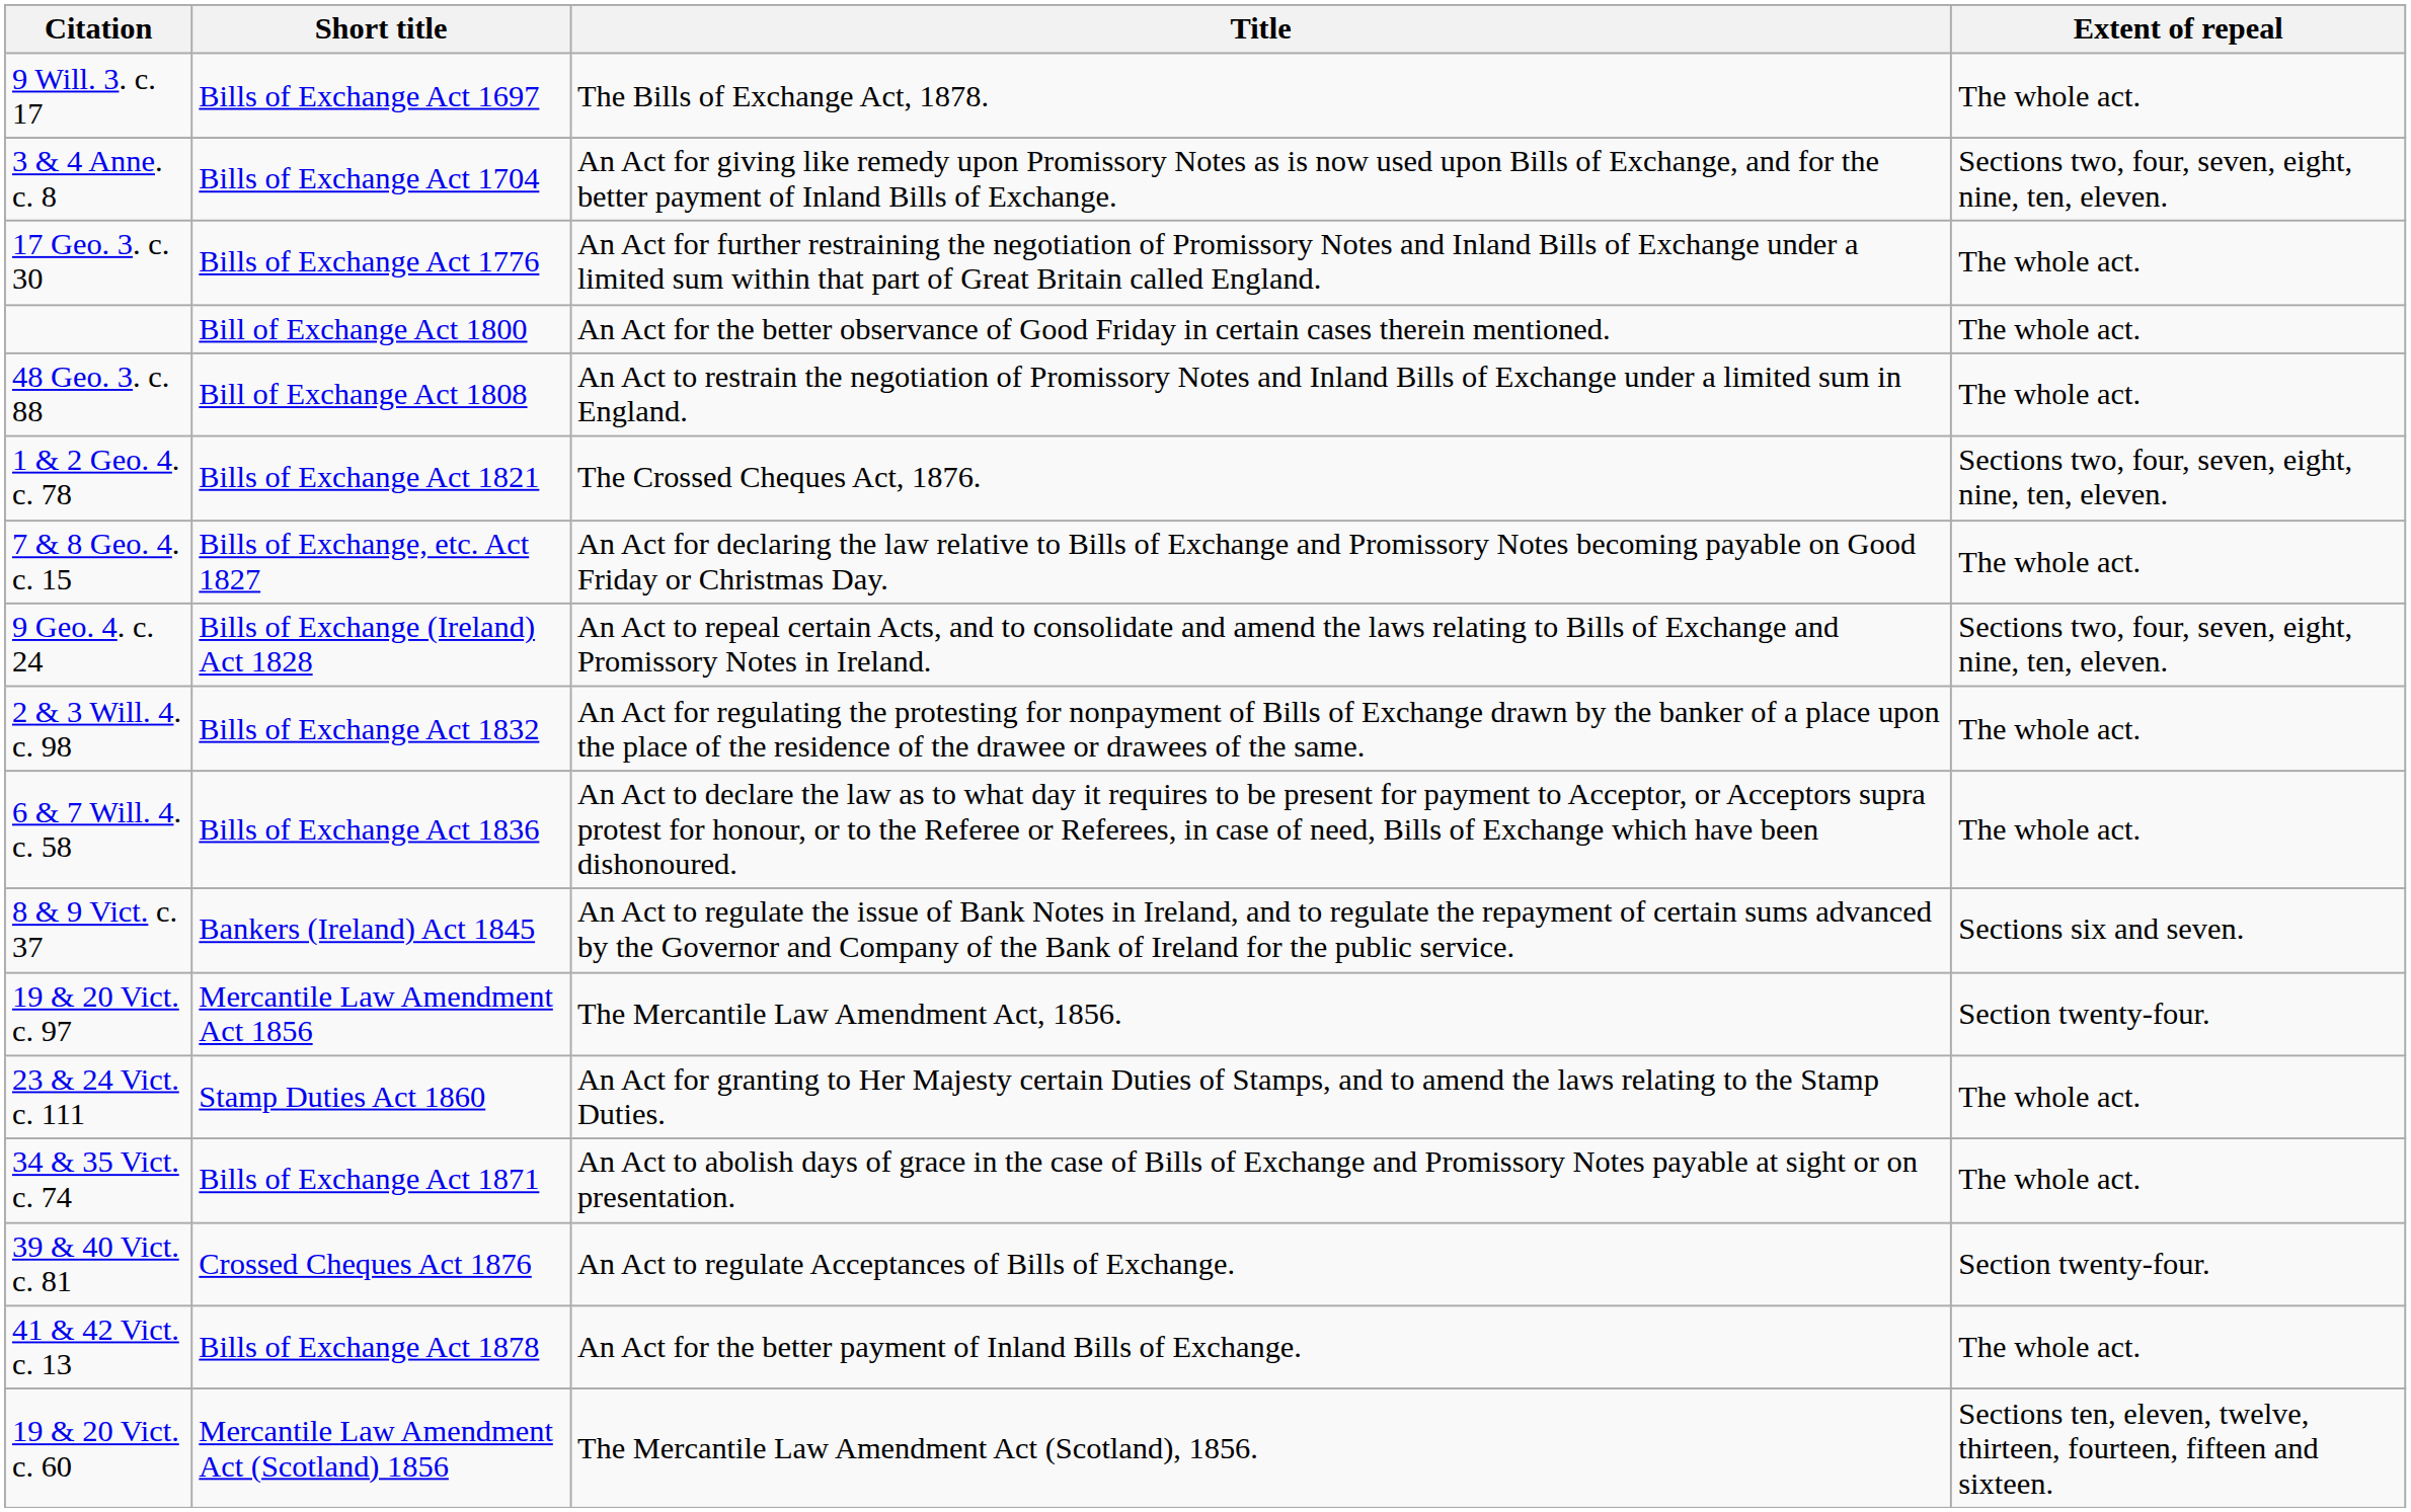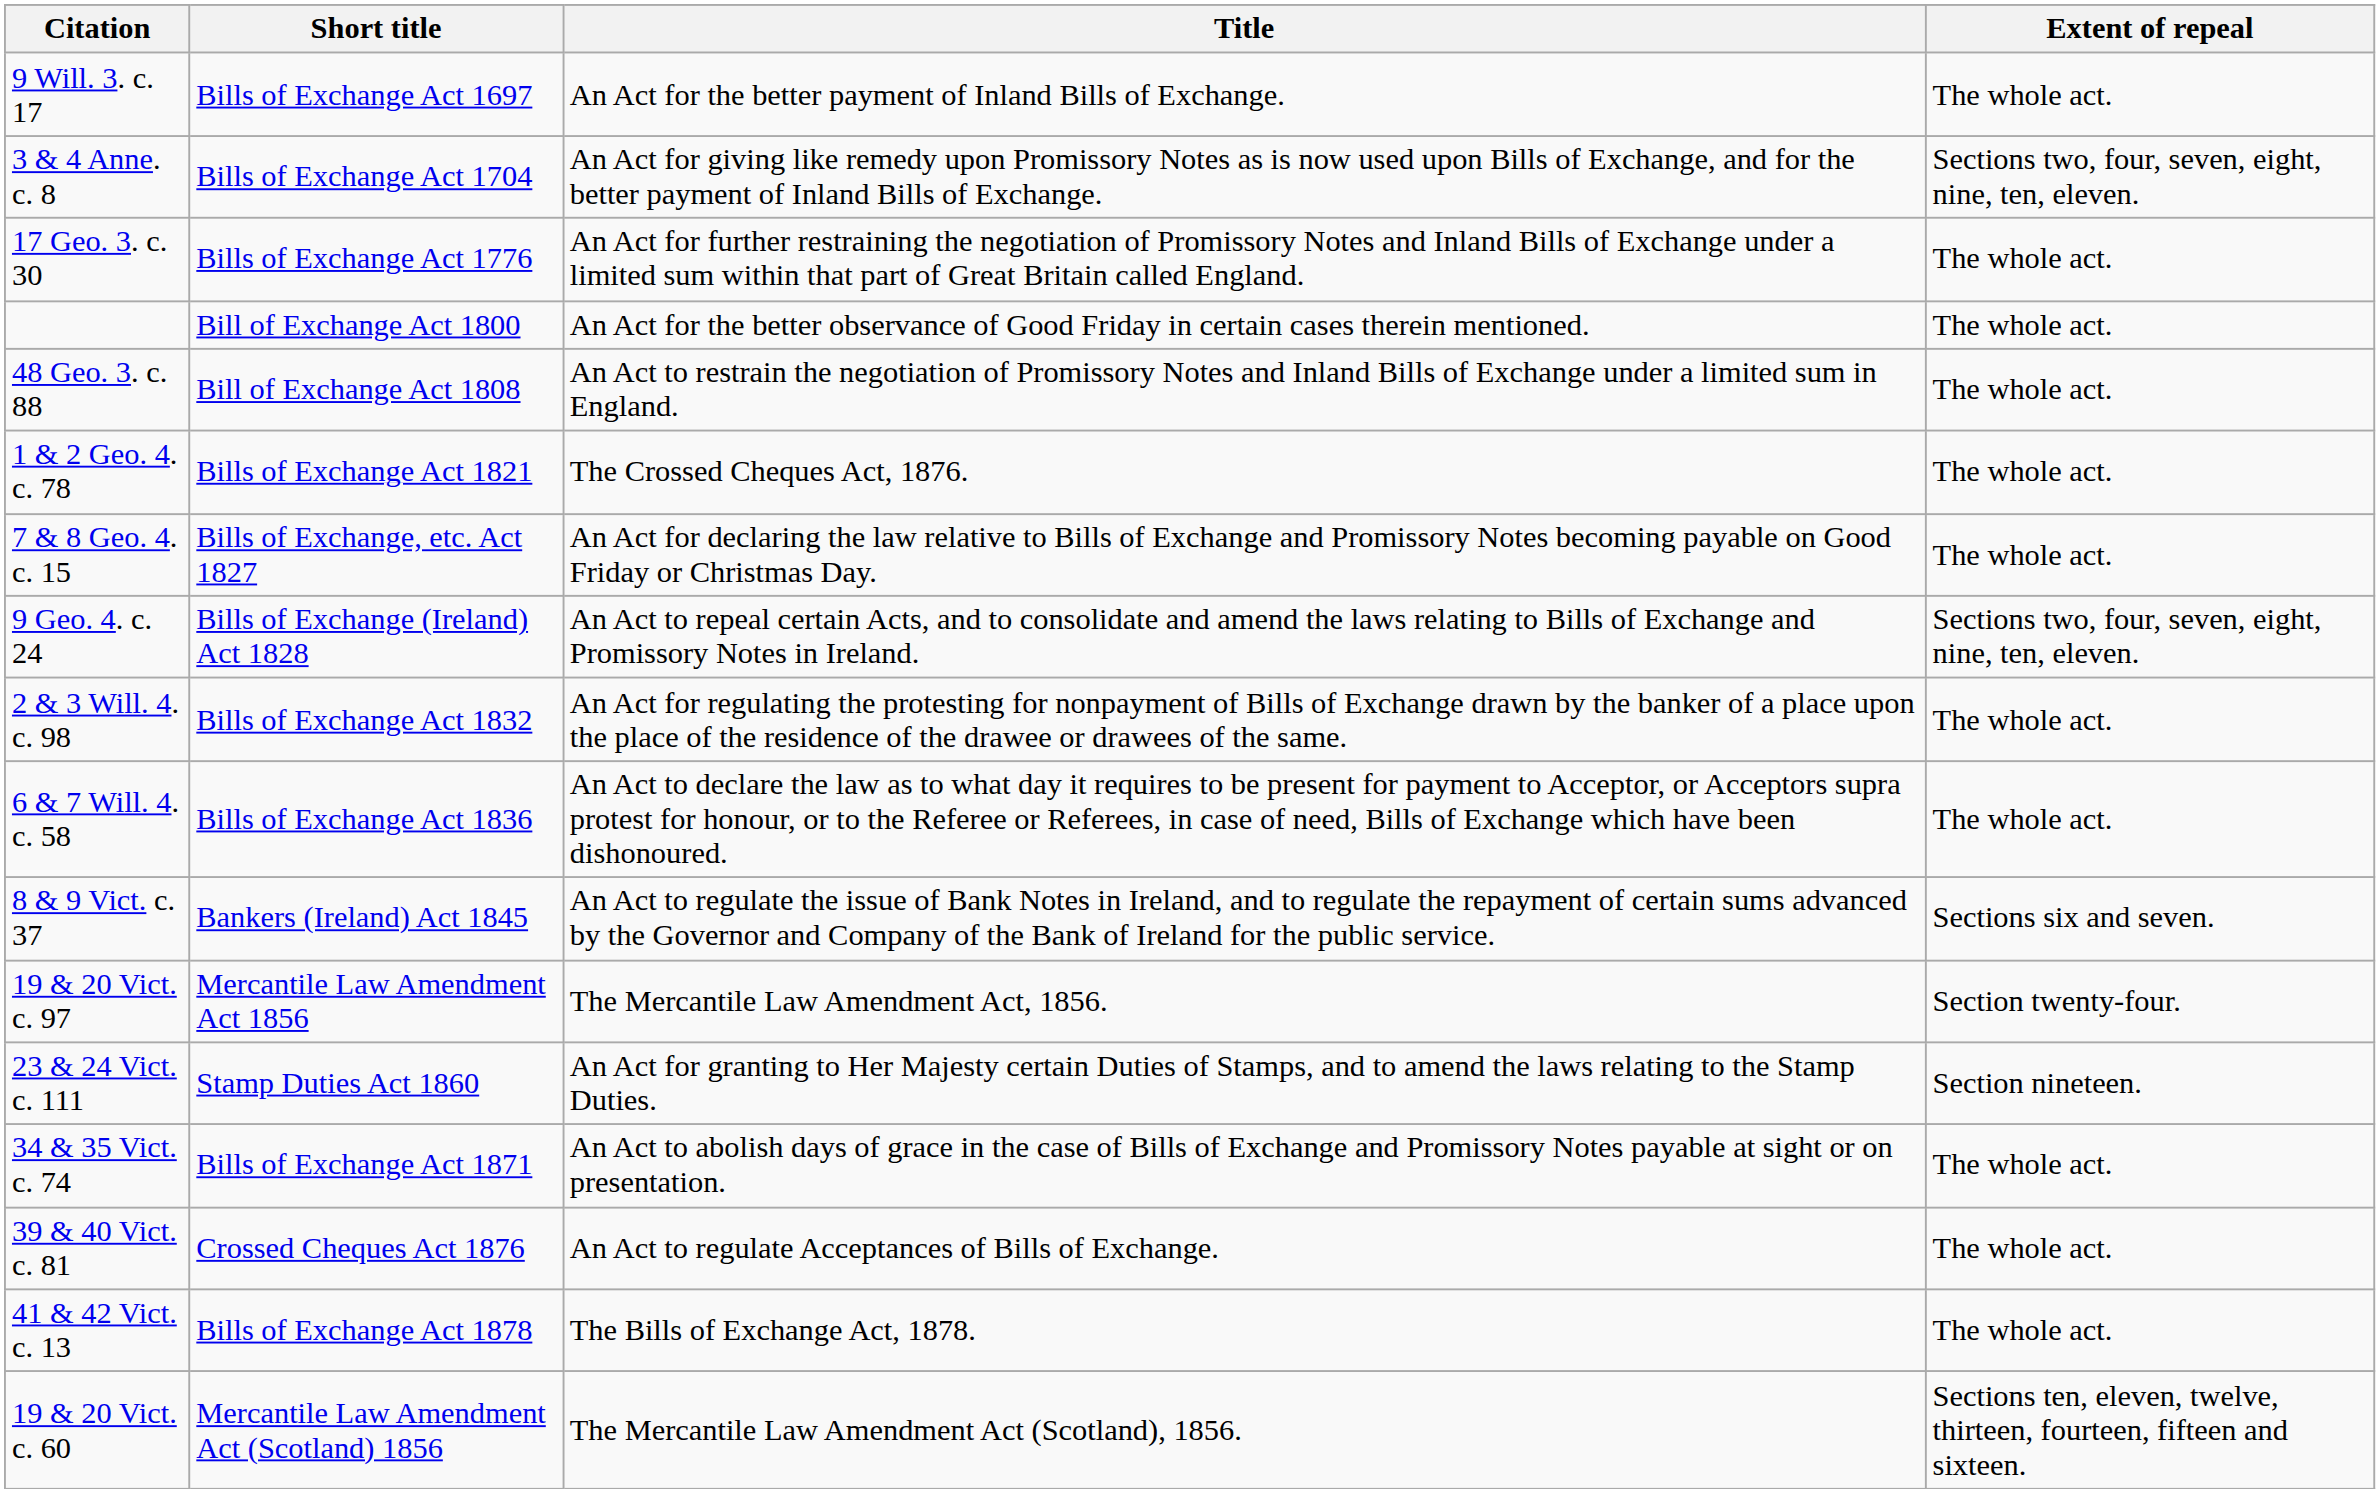9 Will. 3. c. 17 | Title: The Bills of Exchange Act, 1878. -> An Act for the better payment of Inland Bills of Exchange.
1 & 2 Geo. 4. c. 78 | Extent of repeal: Sections two, four, seven, eight, nine, ten, eleven. -> The whole act.
23 & 24 Vict. c. 111 | Extent of repeal: The whole act. -> Section nineteen.
39 & 40 Vict. c. 81 | Extent of repeal: Section twenty-four. -> The whole act.
41 & 42 Vict. c. 13 | Title: An Act for the better payment of Inland Bills of Exchange. -> The Bills of Exchange Act, 1878.
